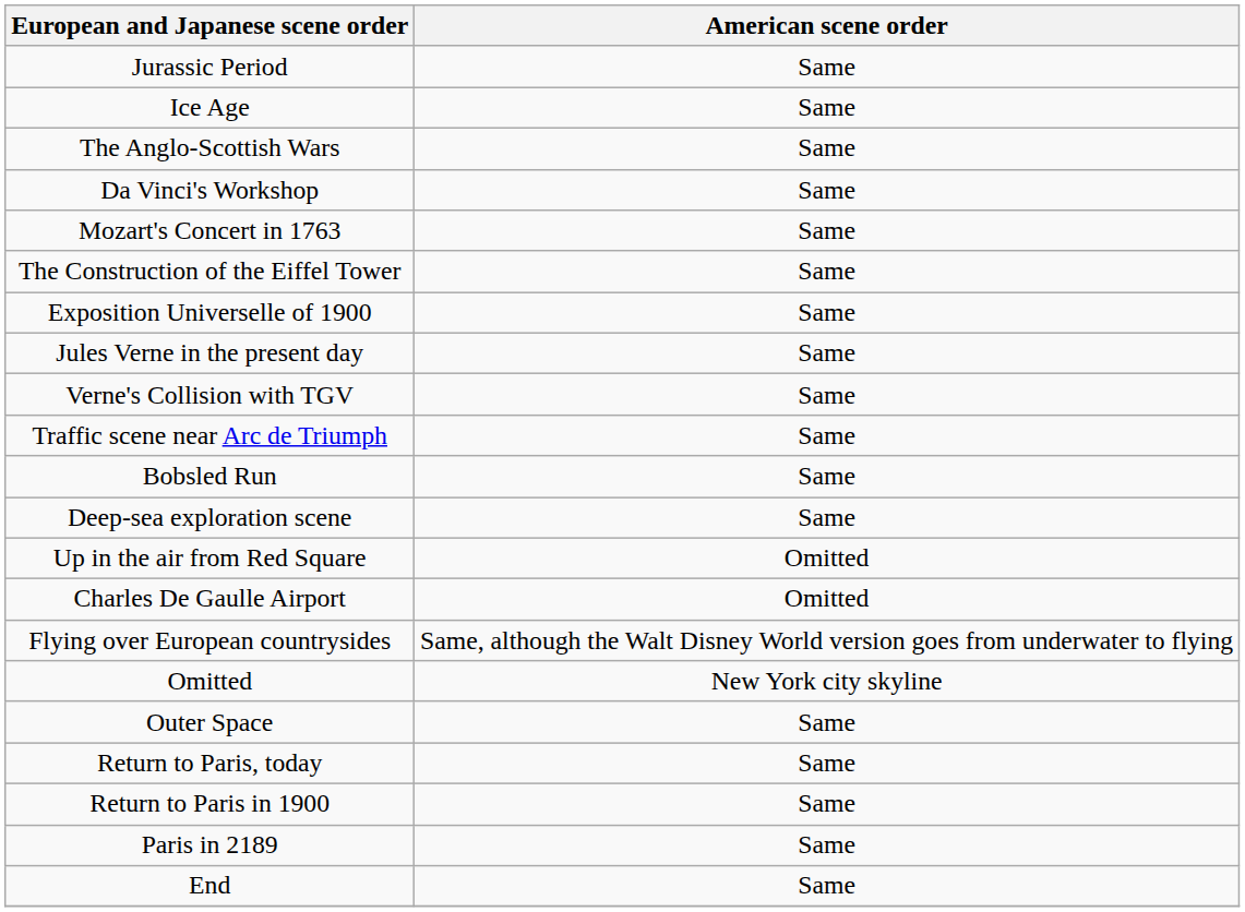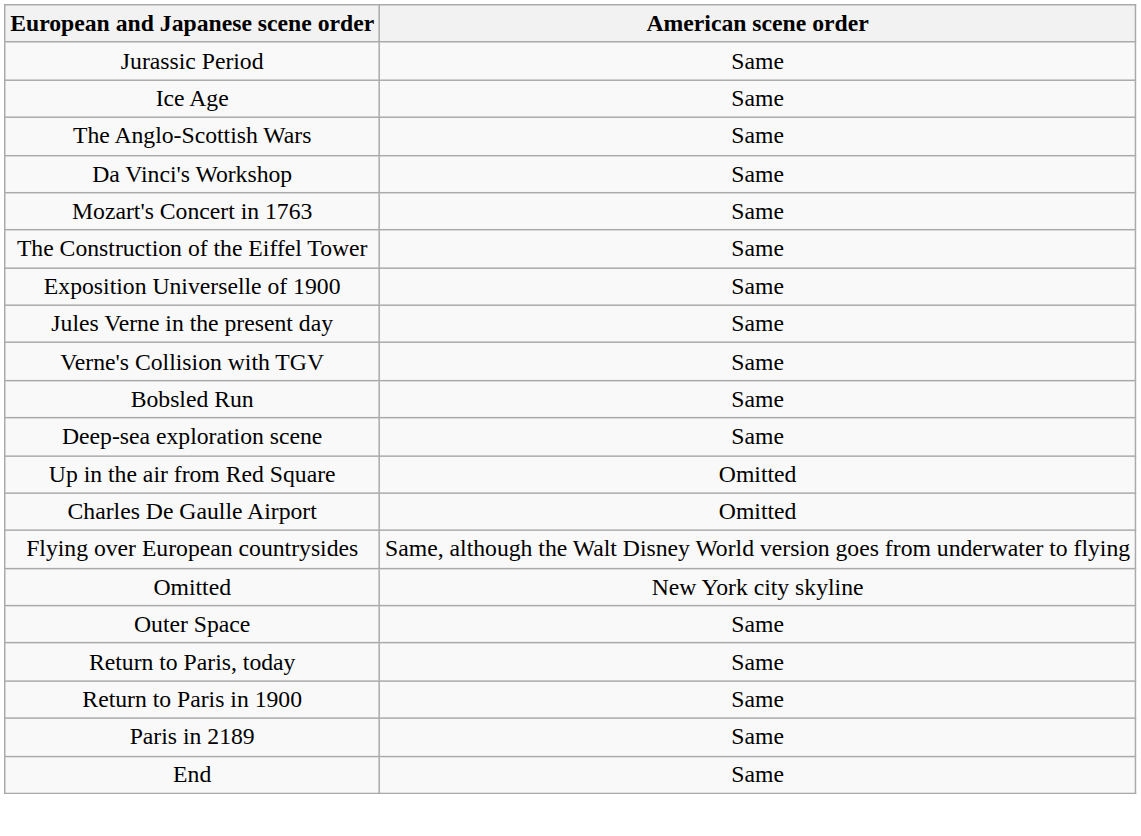- row: Traffic scene near Arc de Triumph | Same
